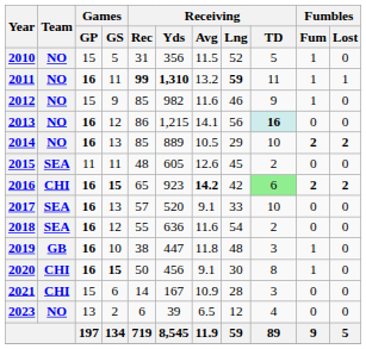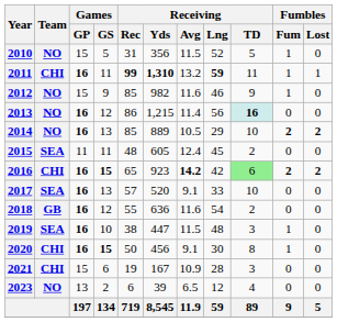2011 | Team: NO -> CHI
2013 | Receiving / Avg: 14.1 -> 11.4
2015 | Receiving / Avg: 12.6 -> 12.4
2018 | Team: SEA -> GB
2019 | Team: GB -> SEA
2019 | Receiving / Avg: 11.8 -> 11.5
2021 | Receiving / Rec: 14 -> 19
